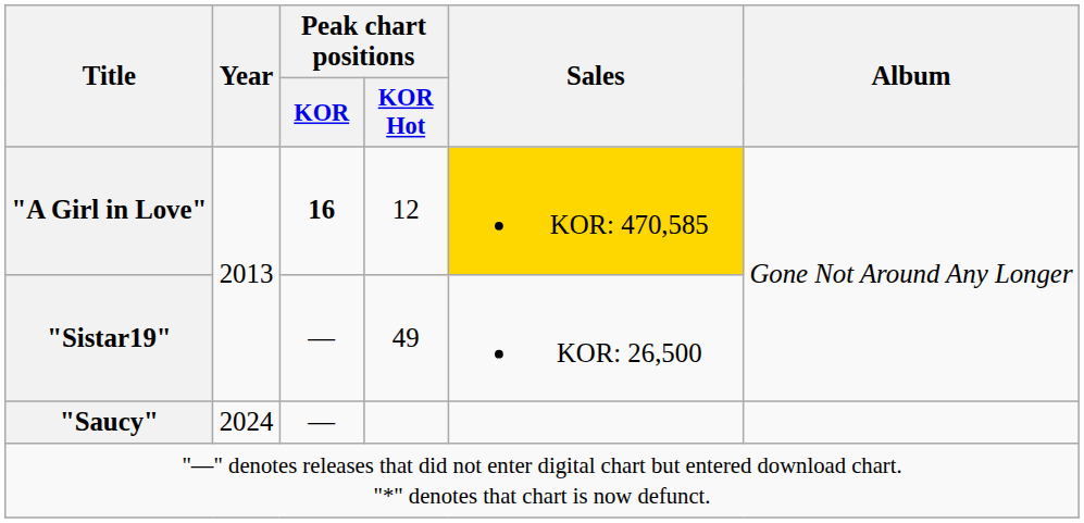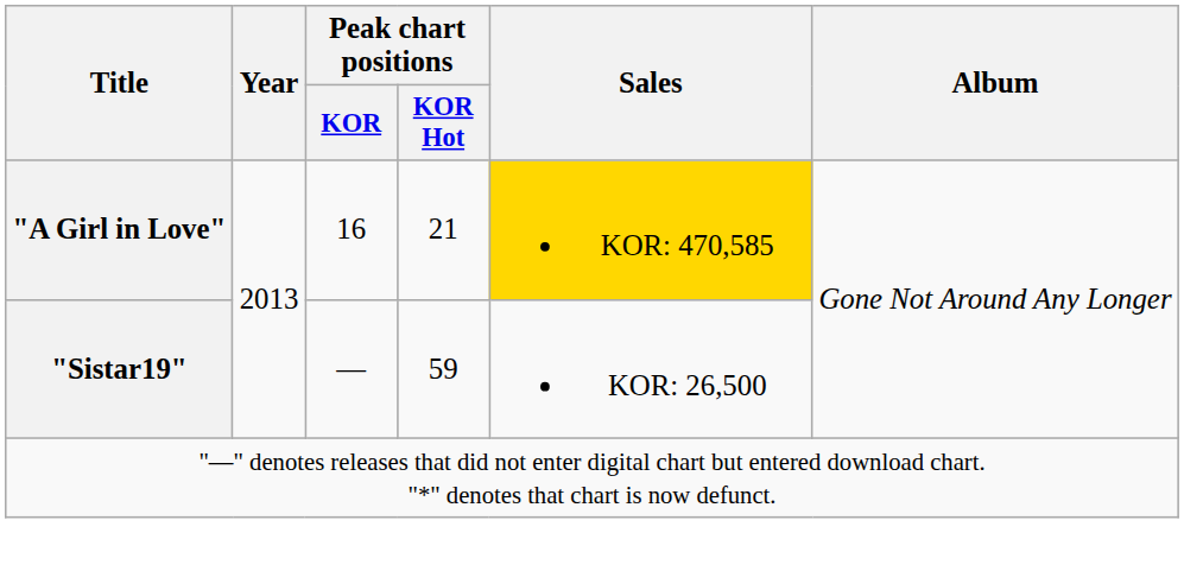"A Girl in Love" | Peak chart positions / KOR: bold -> normal
"A Girl in Love" | Peak chart positions / KOR Hot: 12 -> 21
"Sistar19" | Peak chart positions / KOR Hot: 49 -> 59
- row: "Saucy" | 2024 | —
